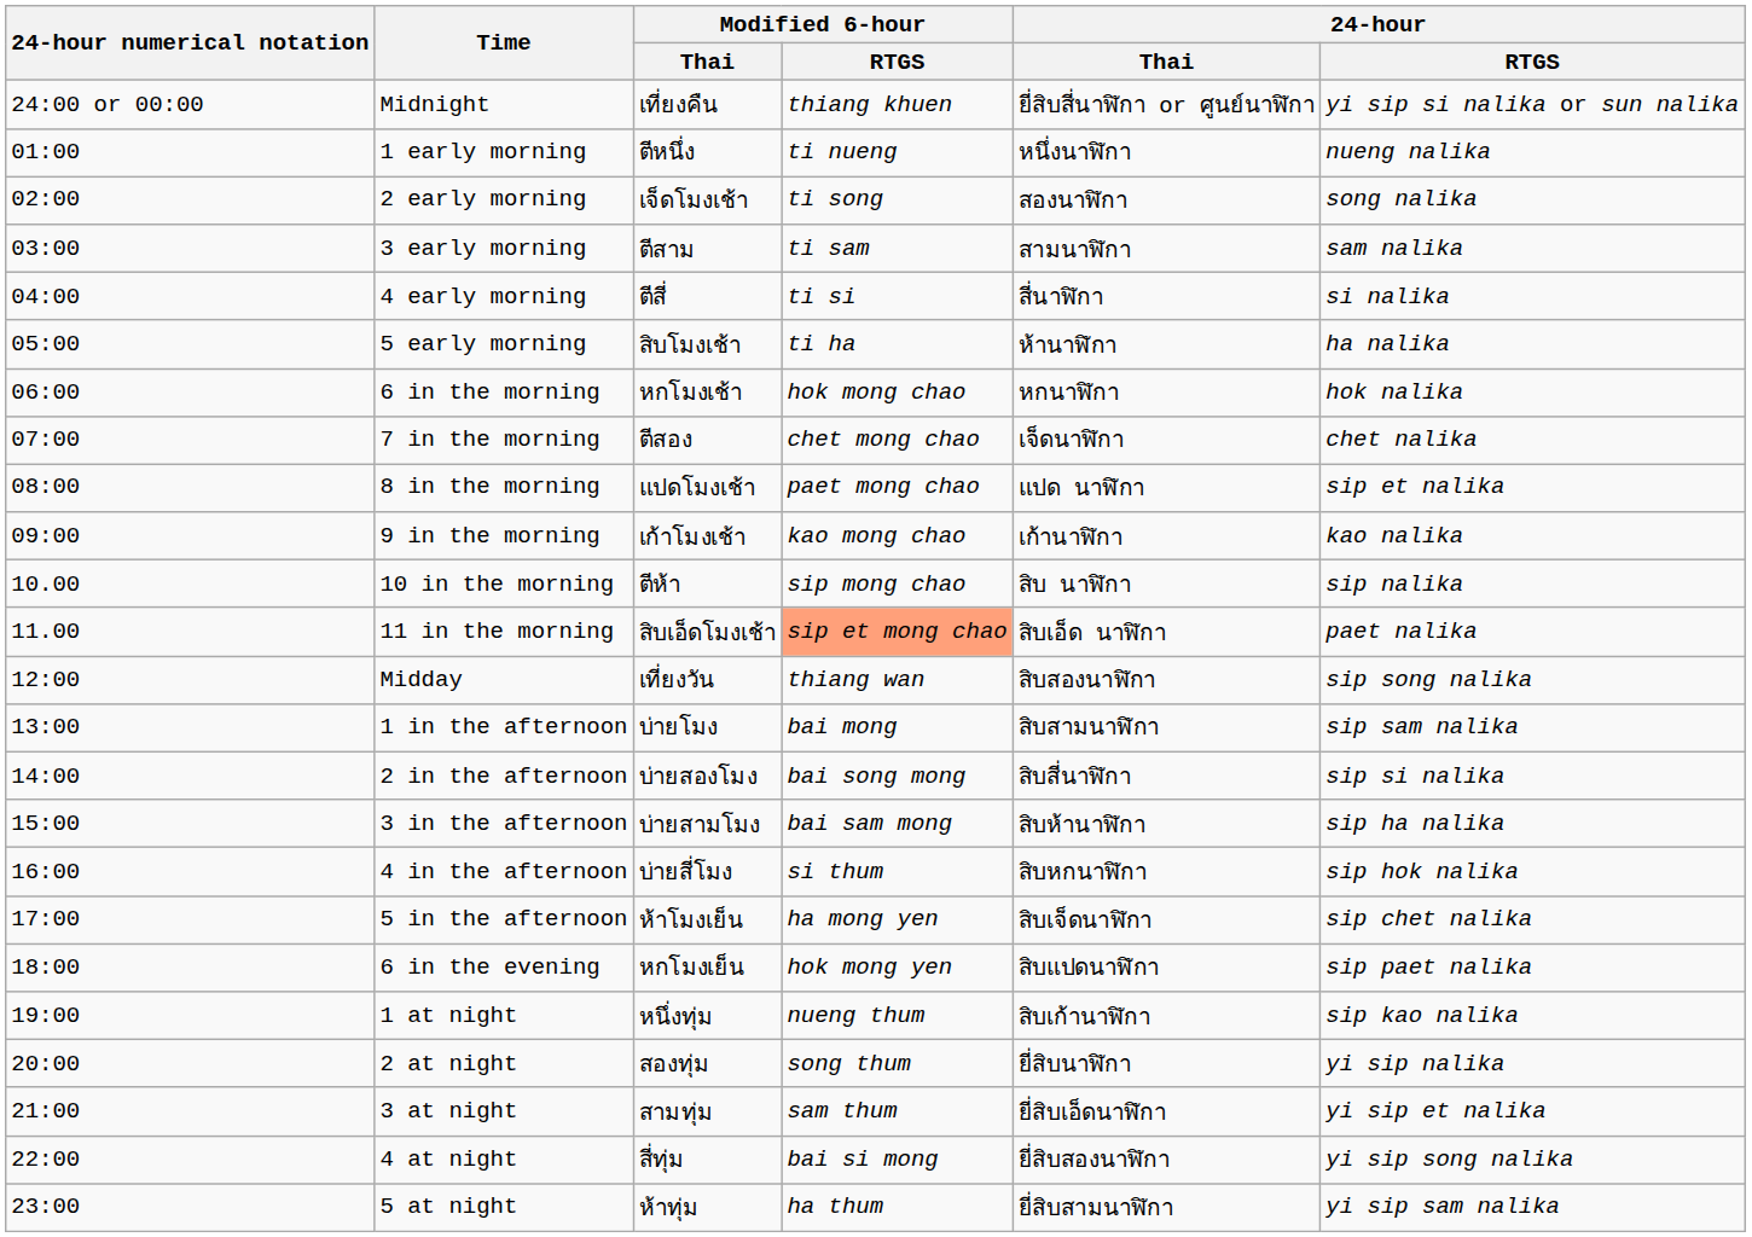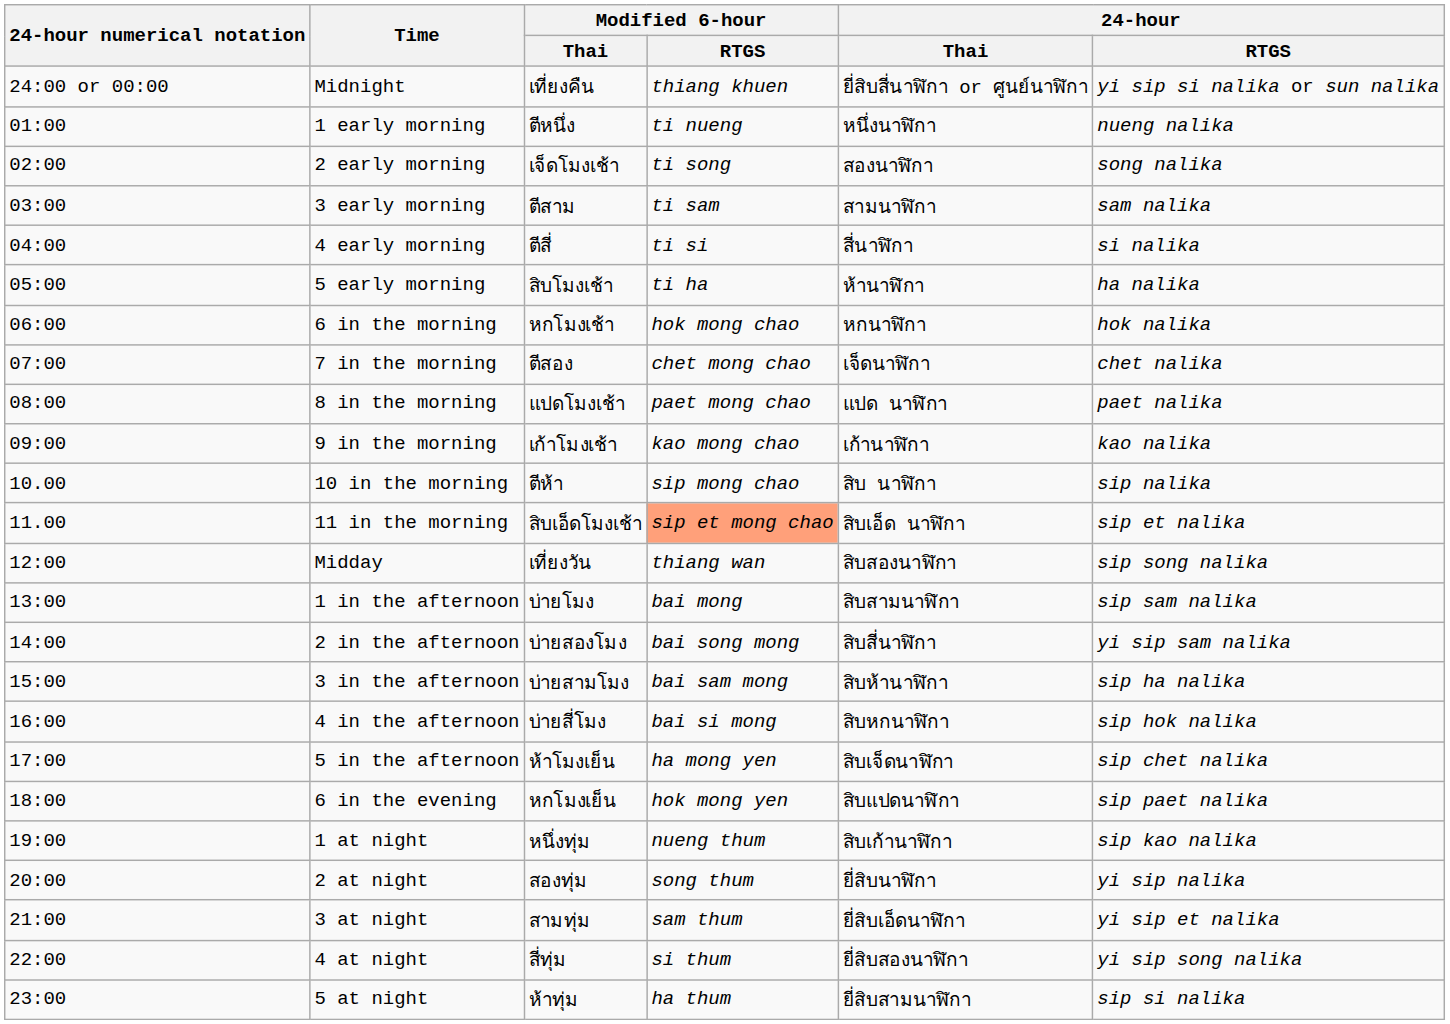8 in the morning | 24-hour / RTGS: sip et nalika -> paet nalika
11 in the morning | 24-hour / RTGS: paet nalika -> sip et nalika
2 in the afternoon | 24-hour / RTGS: sip si nalika -> yi sip sam nalika
4 in the afternoon | Modified 6-hour / RTGS: si thum -> bai si mong
4 at night | Modified 6-hour / RTGS: bai si mong -> si thum
5 at night | 24-hour / RTGS: yi sip sam nalika -> sip si nalika
